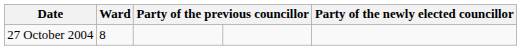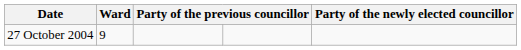27 October 2004 | Ward: 8 -> 9
